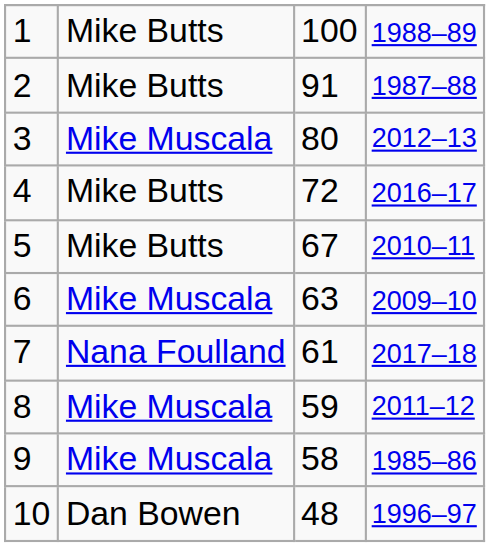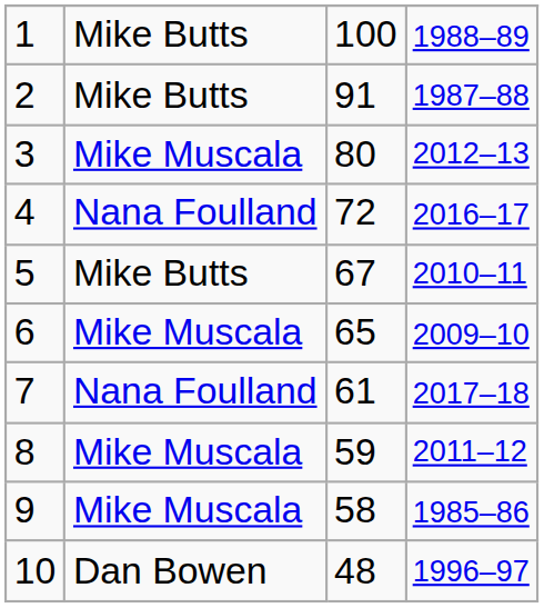4 | column 2: Mike Butts -> Nana Foulland
6 | column 3: 63 -> 65
